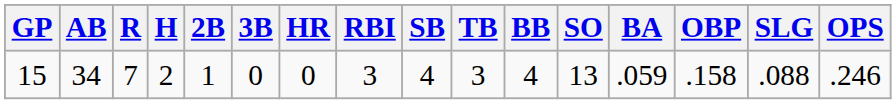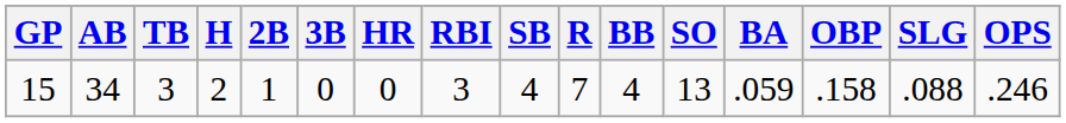columns swapped: R <-> TB
